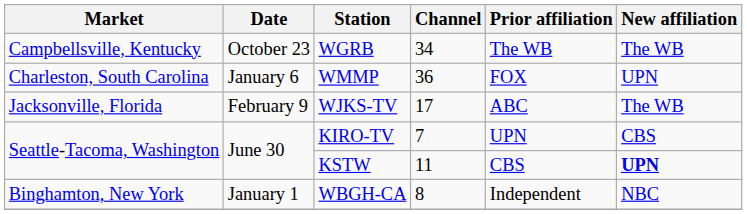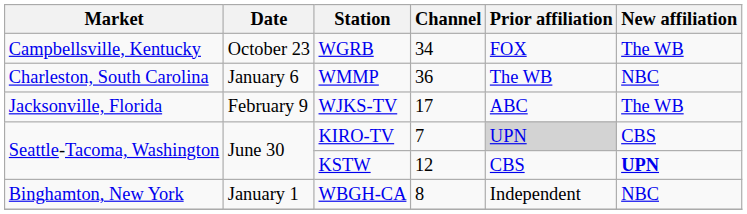WGRB | Prior affiliation: The WB -> FOX
WMMP | Prior affiliation: FOX -> The WB
WMMP | New affiliation: UPN -> NBC
KIRO-TV | Prior affiliation: no background -> lightgrey background
KSTW | Channel: 11 -> 12
